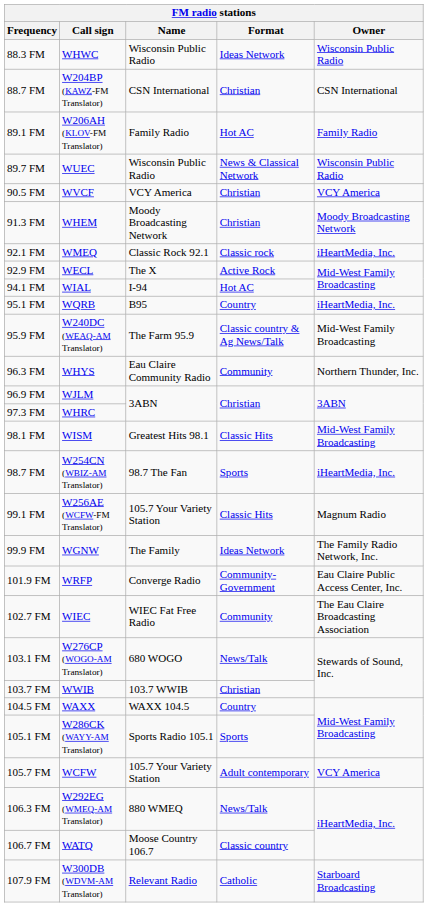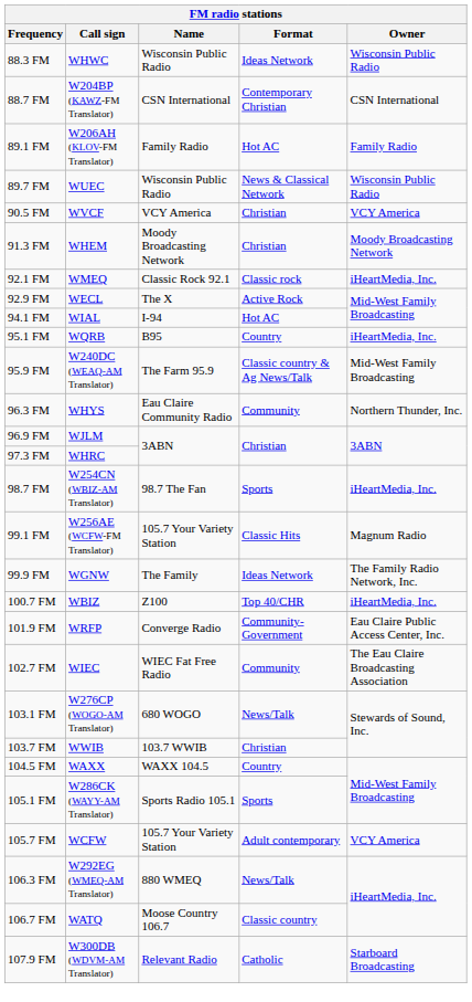88.7 FM | Format: Christian -> Contemporary Christian
- row: 98.1 FM | WISM | Greatest Hits 98.1 | Classic Hits | Mid-West Family Broadcasting
+ row: 100.7 FM | WBIZ | Z100 | Top 40/CHR | iHeartMedia, Inc.
